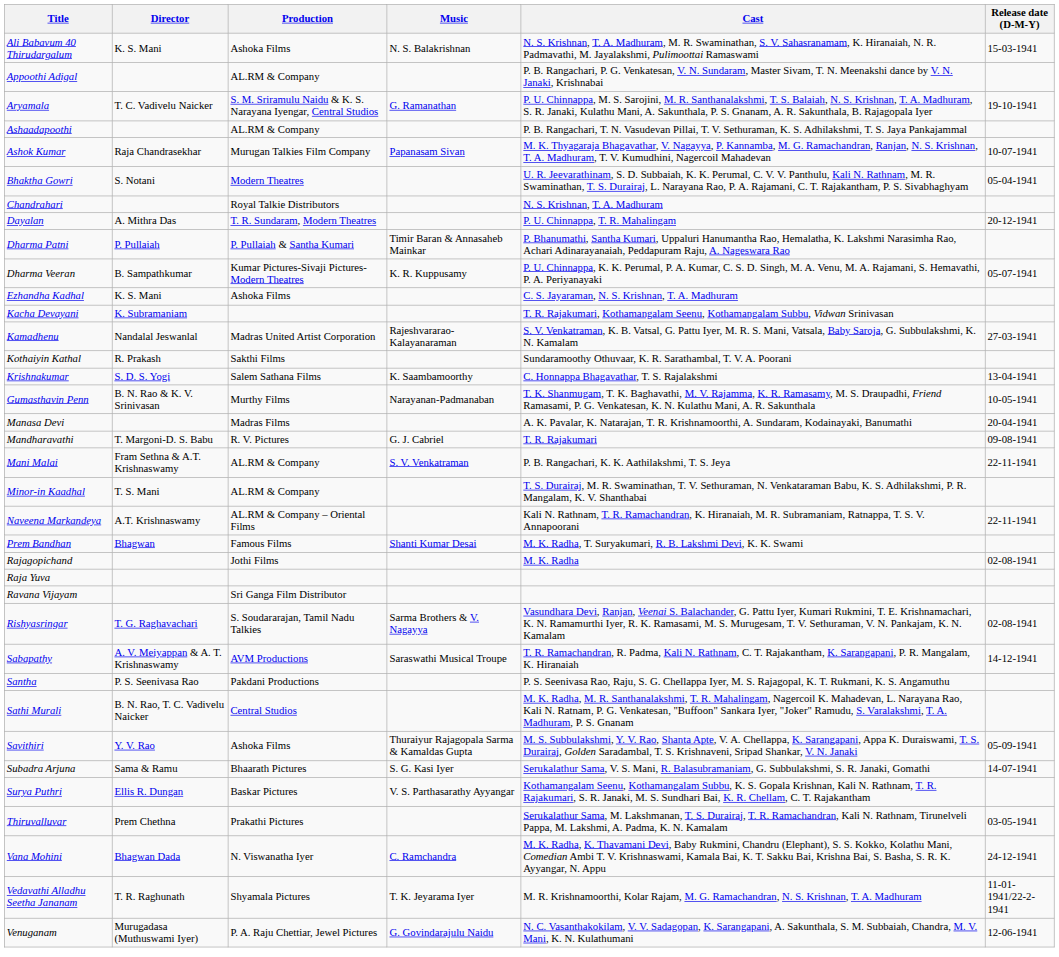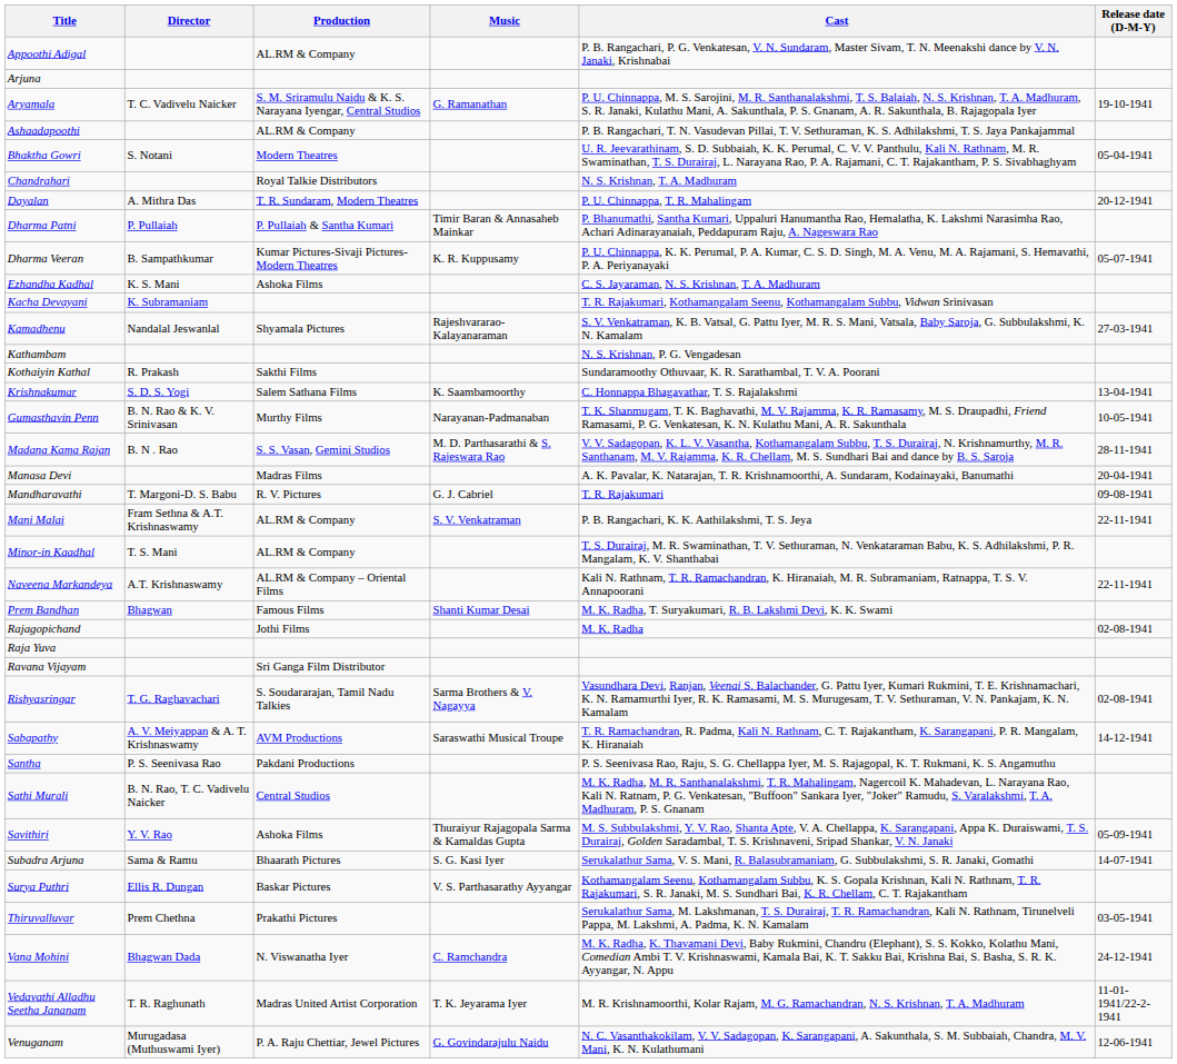- row: Ali Babavum 40 Thirudargalum | K. S. Mani | Ashoka Films | N. S. Balakrishnan | N. S. Krishnan, T. A. Madhuram, M. R. Swaminathan, S. V. Sahasranamam, K. Hiranaiah, N. R. Padmavathi, M. Jayalakshmi, Pulimoottai Ramaswami | 15-03-1941
+ row: Arjuna
- row: Ashok Kumar | Raja Chandrasekhar | Murugan Talkies Film Company | Papanasam Sivan | M. K. Thyagaraja Bhagavathar, V. Nagayya, P. Kannamba, M. G. Ramachandran, Ranjan, N. S. Krishnan, T. A. Madhuram, T. V. Kumudhini, Nagercoil Mahadevan | 10-07-1941
Kamadhenu | Production: Madras United Artist Corporation -> Shyamala Pictures
+ row: Kathambam | N. S. Krishnan, P. G. Vengadesan
+ row: Madana Kama Rajan | B. N . Rao | S. S. Vasan, Gemini Studios | M. D. Parthasarathi & S. Rajeswara Rao | V. V. Sadagopan, K. L. V. Vasantha, Kothamangalam Subbu, T. S. Durairaj, N. Krishnamurthy, M. R. Santhanam, M. V. Rajamma, K. R. Chellam, M. S. Sundhari Bai and dance by B. S. Saroja | 28-11-1941
Vedavathi Alladhu Seetha Jananam | Production: Shyamala Pictures -> Madras United Artist Corporation
